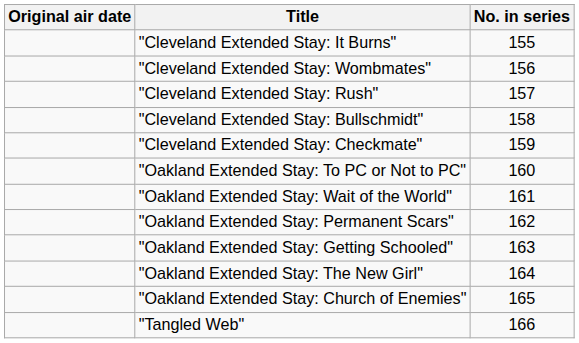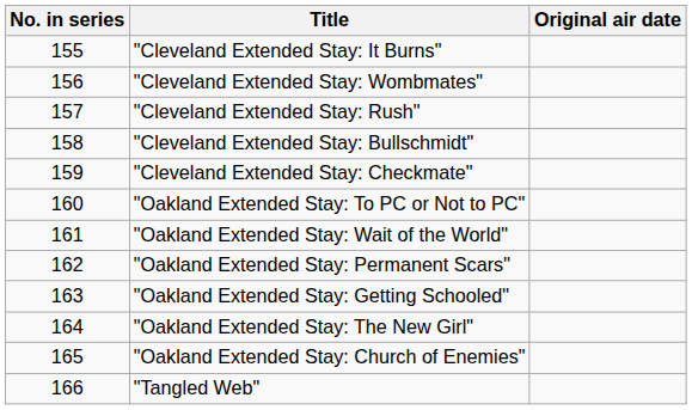columns swapped: No. in series <-> Original air date
